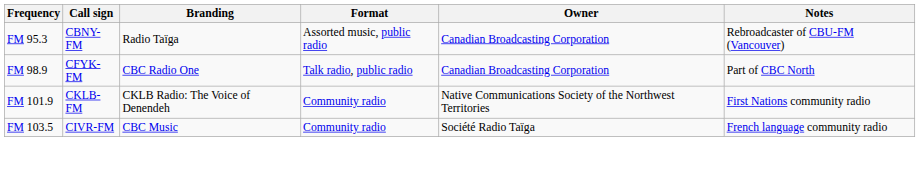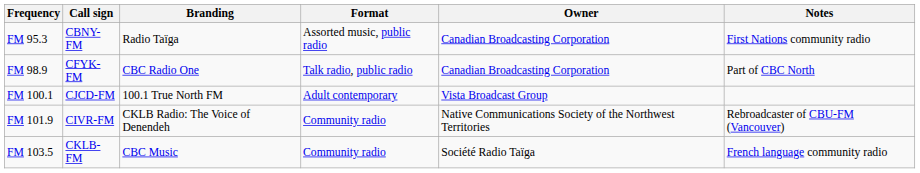FM 95.3 | Notes: Rebroadcaster of CBU-FM (Vancouver) -> First Nations community radio
+ row: FM 100.1 | CJCD-FM | 100.1 True North FM | Adult contemporary | Vista Broadcast Group
FM 101.9 | Call sign: CKLB-FM -> CIVR-FM
FM 101.9 | Notes: First Nations community radio -> Rebroadcaster of CBU-FM (Vancouver)
FM 103.5 | Call sign: CIVR-FM -> CKLB-FM
